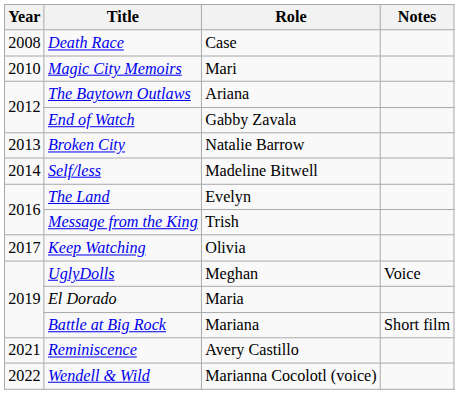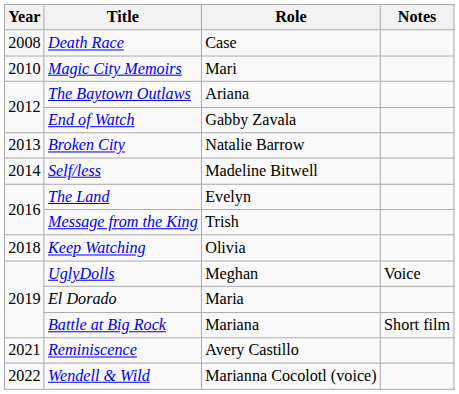Keep Watching | Year: 2017 -> 2018
